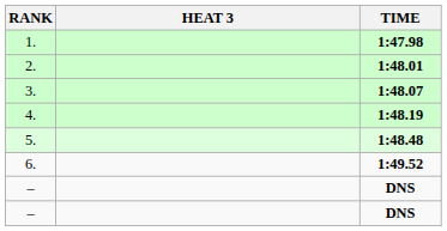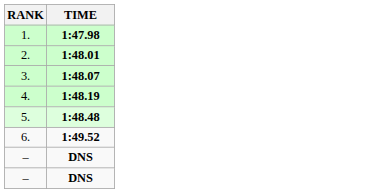- column: HEAT 3
